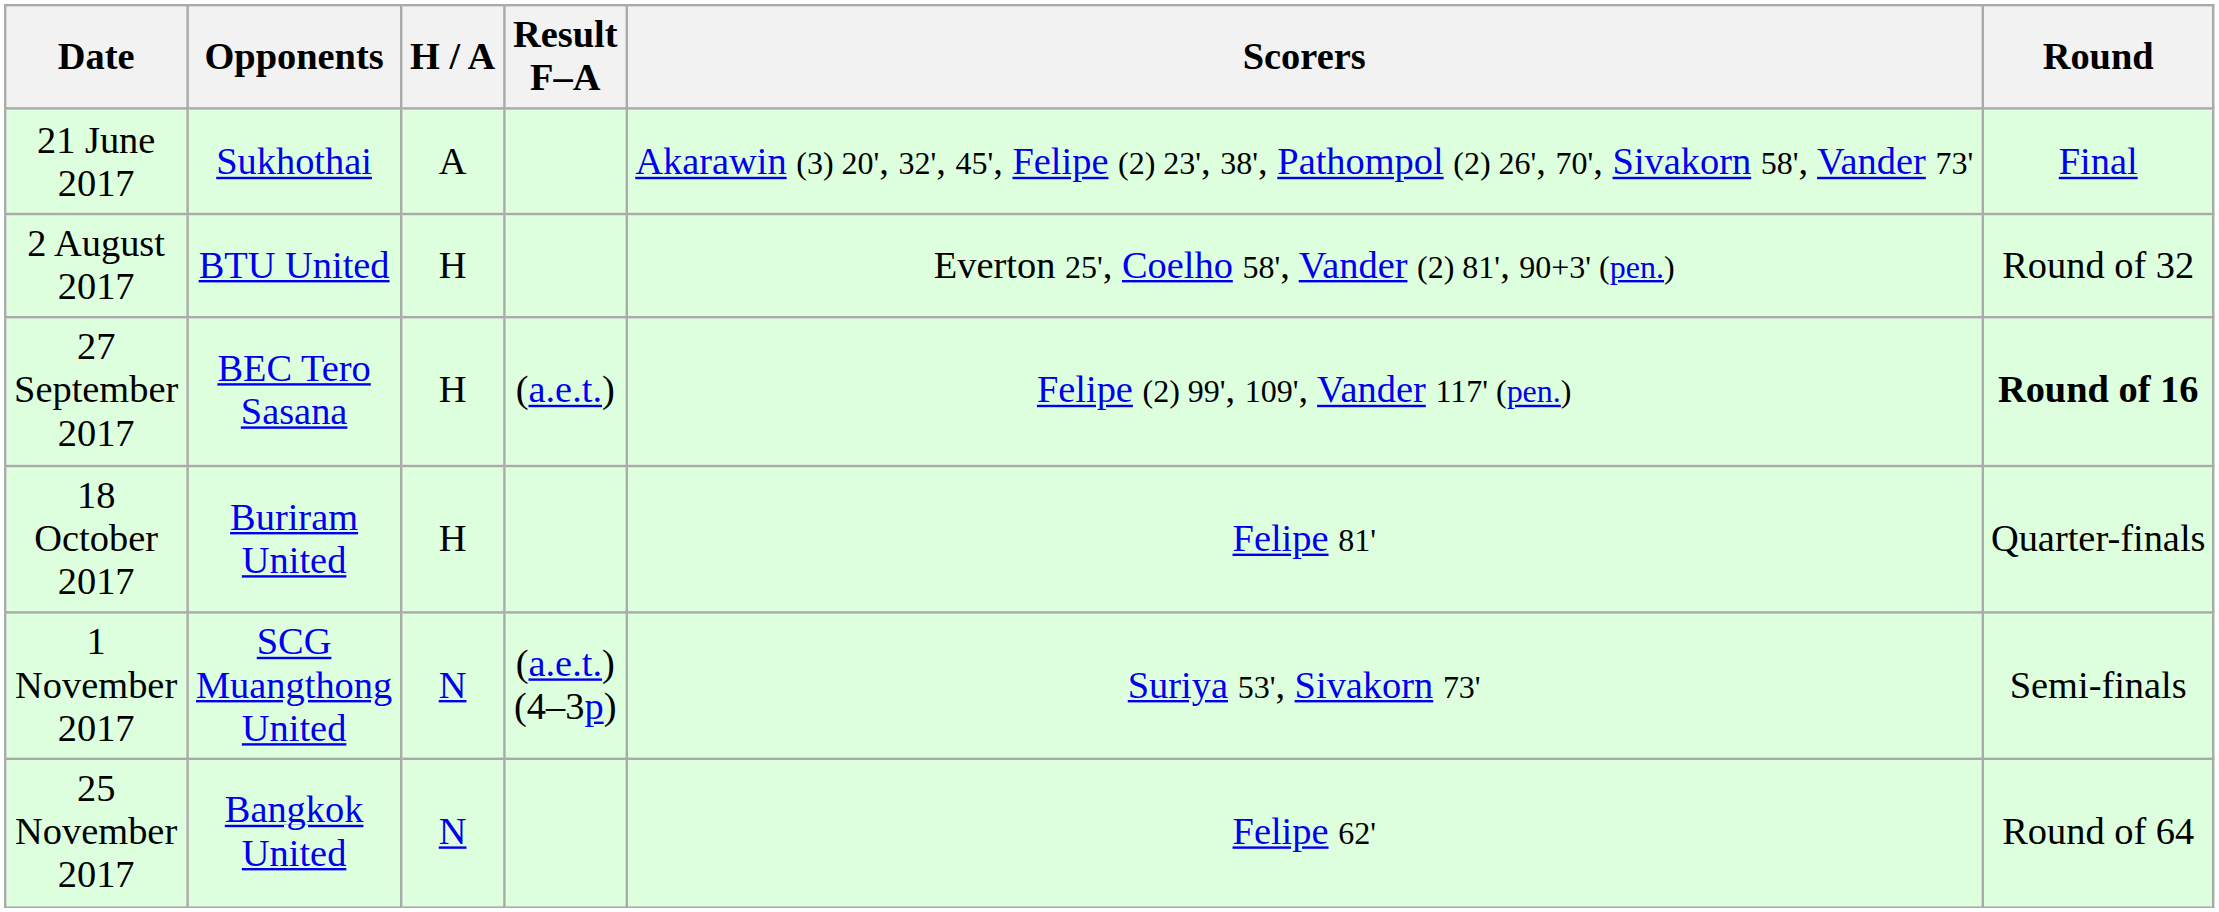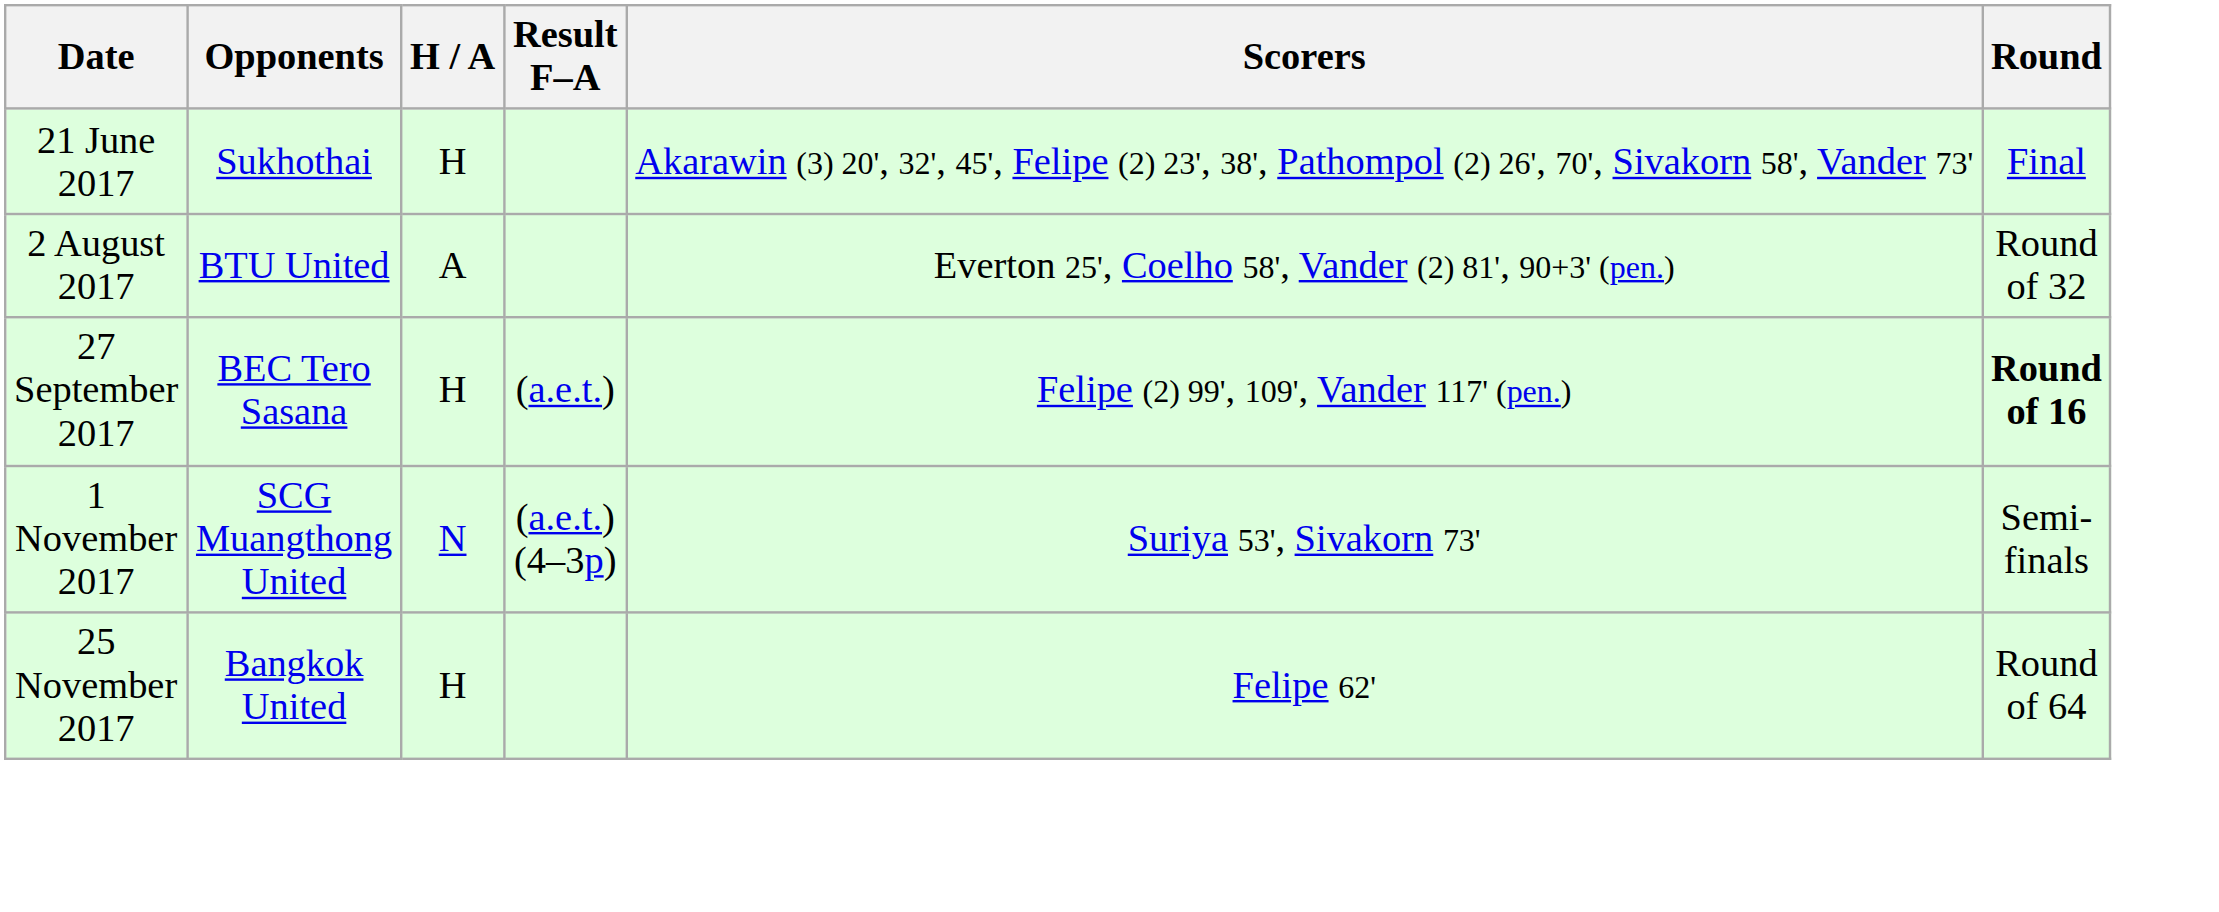21 June 2017 | H / A: A -> H
2 August 2017 | H / A: H -> A
- row: 18 October 2017 | Buriram United | H | Felipe 81' | Quarter-finals
25 November 2017 | H / A: N -> H
